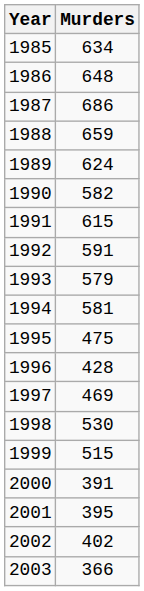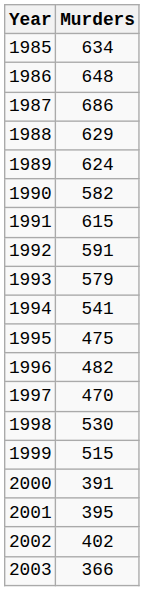1988 | Murders: 659 -> 629
1994 | Murders: 581 -> 541
1996 | Murders: 428 -> 482
1997 | Murders: 469 -> 470
